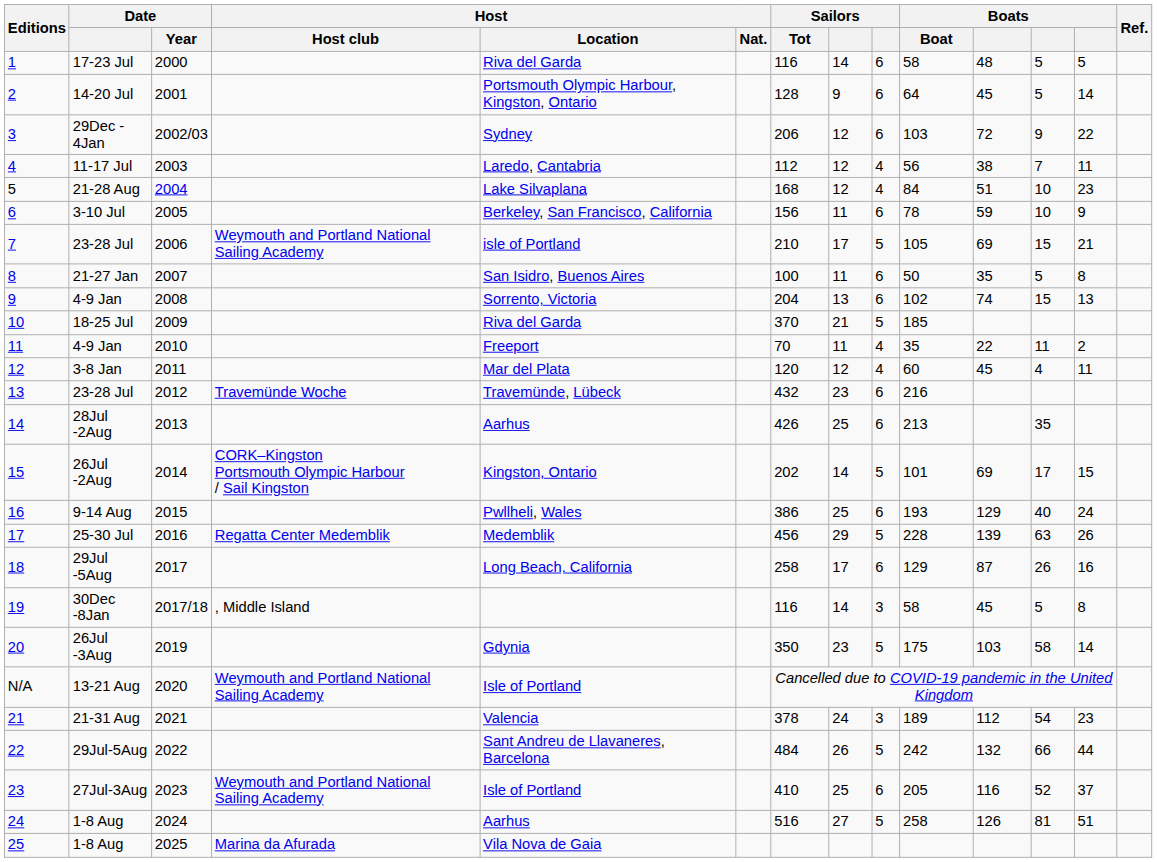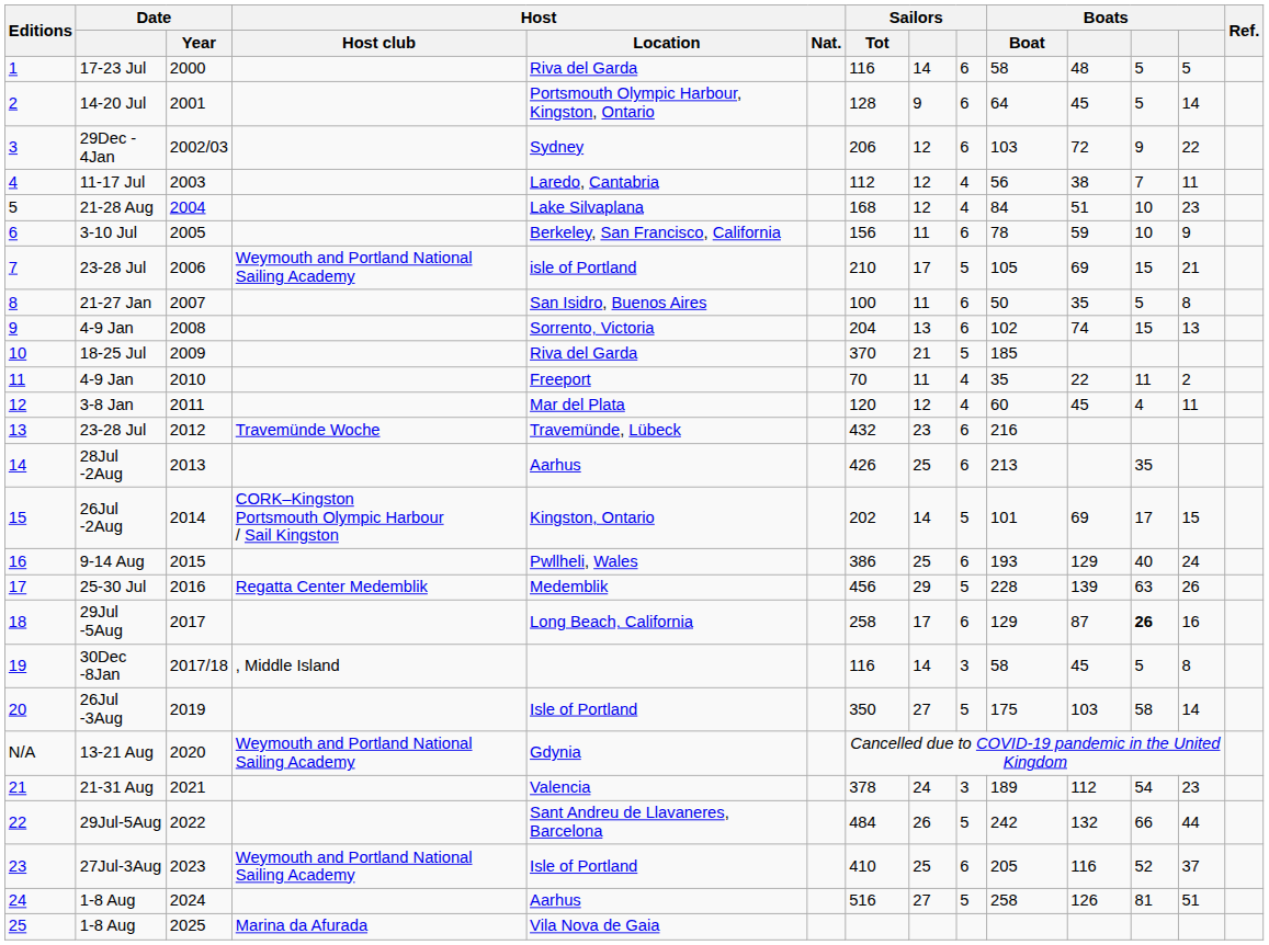18 | column 12: normal -> bold
20 | Host / Location: Gdynia -> Isle of Portland
20 | column 8: 23 -> 27
N/A | Host / Location: Isle of Portland -> Gdynia
